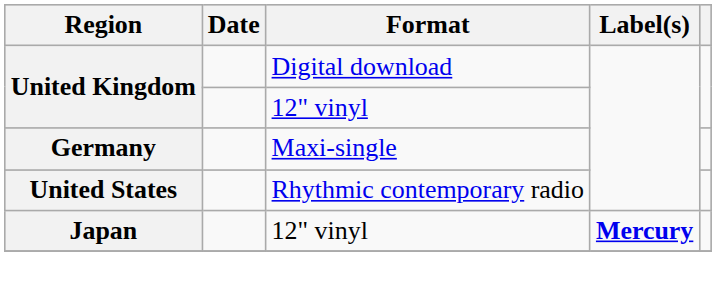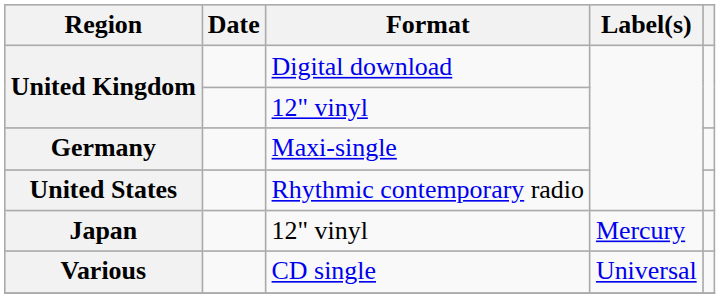Japan | Label(s): bold -> normal
+ row: Various | CD single | Universal
